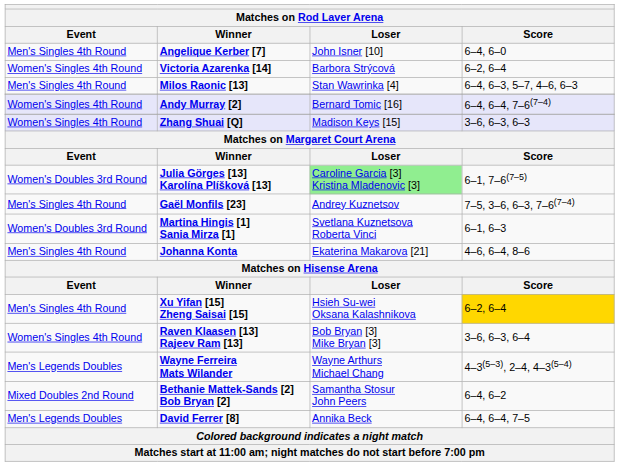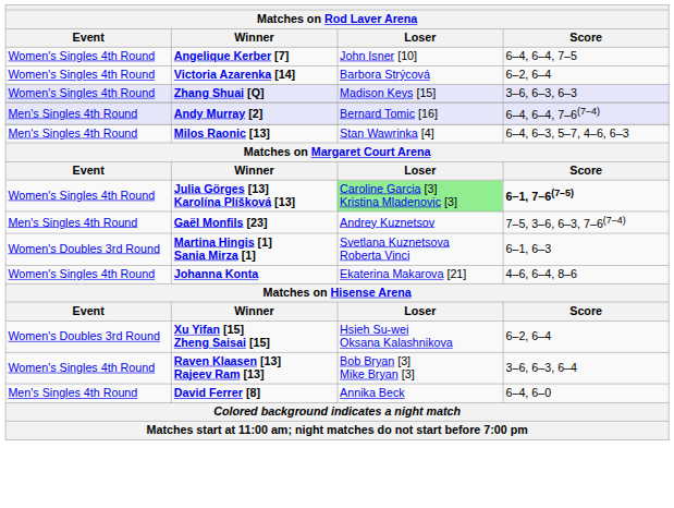Angelique Kerber [7] | Event: Men's Singles 4th Round -> Women's Singles 4th Round
Angelique Kerber [7] | Score: 6–4, 6–0 -> 6–4, 6–4, 7–5
rows swapped: Milos Raonic [13] <-> Zhang Shuai [Q]
Andy Murray [2] | Event: Women's Singles 4th Round -> Men's Singles 4th Round
Julia Görges [13] Karolína Plíšková [13] | Event: Women's Doubles 3rd Round -> Women's Singles 4th Round
Julia Görges [13] Karolína Plíšková [13] | Score: normal -> bold
Johanna Konta | Event: Men's Singles 4th Round -> Women's Singles 4th Round
Xu Yifan [15] Zheng Saisai [15] | Event: Men's Singles 4th Round -> Women's Doubles 3rd Round
Xu Yifan [15] Zheng Saisai [15] | Score: gold background -> no background
- row: Men's Legends Doubles | Wayne Ferreira Mats Wilander | Wayne Arthurs Michael Chang | 4–3(5–3), 2–4, 4–3(5–4)
- row: Mixed Doubles 2nd Round | Bethanie Mattek-Sands [2] Bob Bryan [2] | Samantha Stosur John Peers | 6–4, 6–2
David Ferrer [8] | Event: Men's Legends Doubles -> Men's Singles 4th Round
David Ferrer [8] | Score: 6–4, 6–4, 7–5 -> 6–4, 6–0
